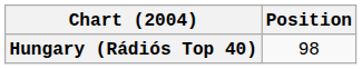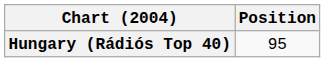Hungary (Rádiós Top 40) | Position: 98 -> 95
